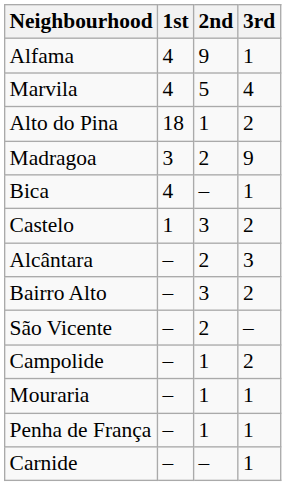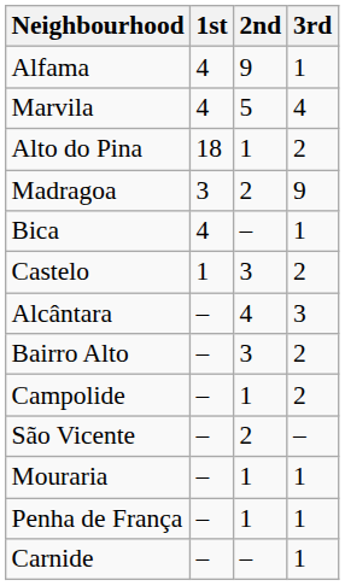Alcântara | 2nd: 2 -> 4
rows swapped: São Vicente <-> Campolide
